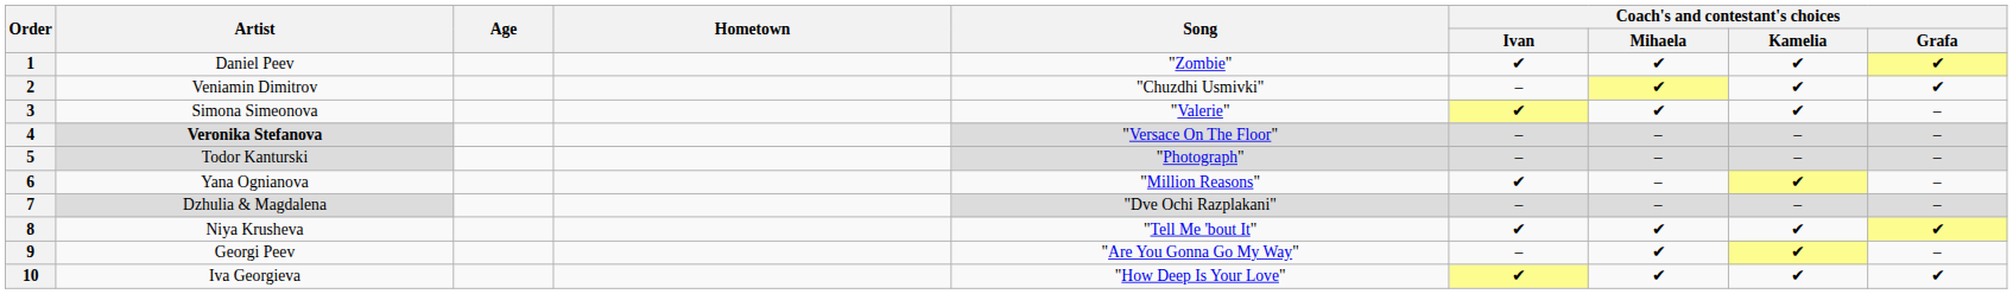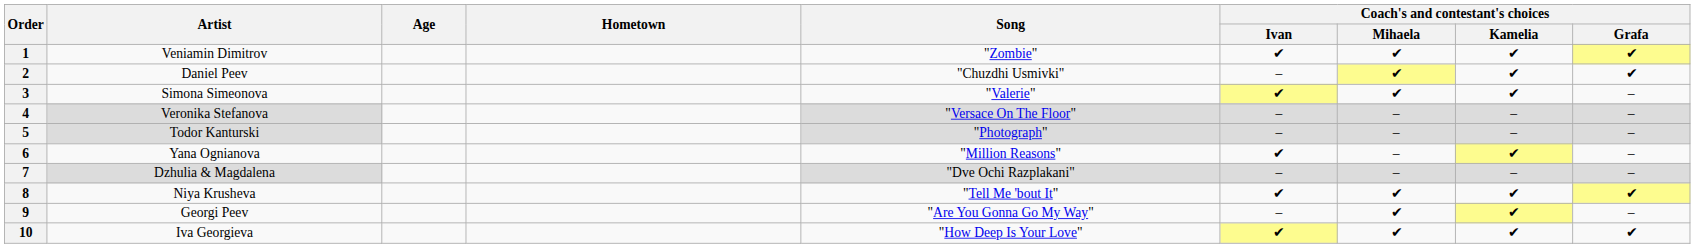1 | Artist: Daniel Peev -> Veniamin Dimitrov
2 | Artist: Veniamin Dimitrov -> Daniel Peev
4 | Artist: bold -> normal
